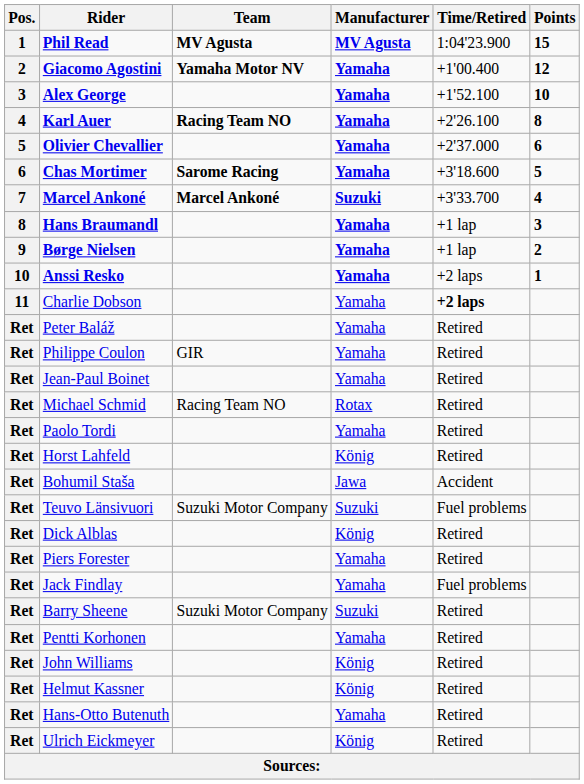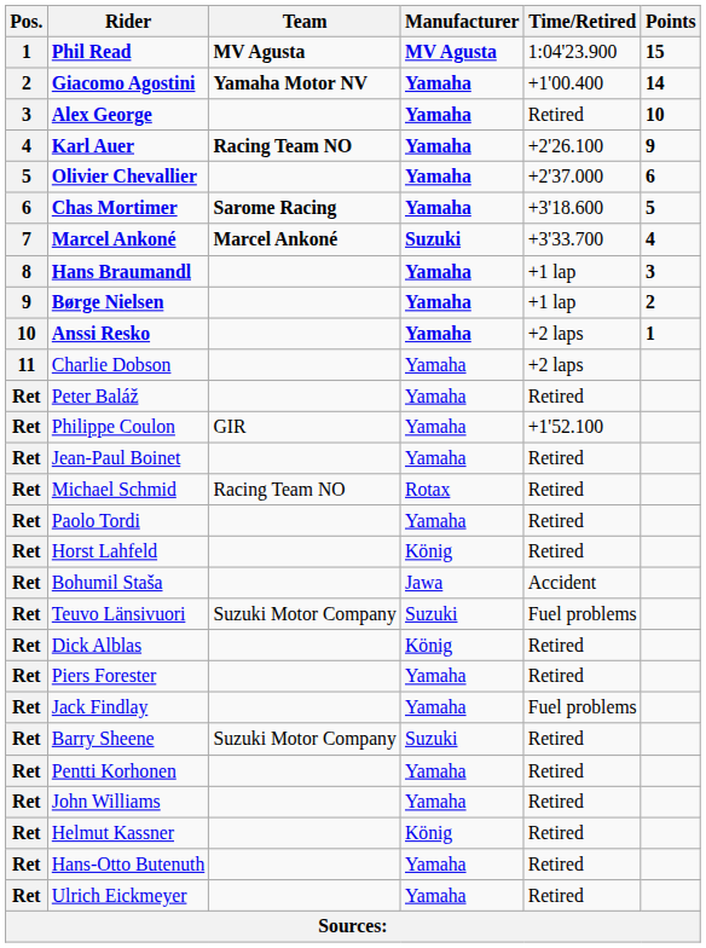Giacomo Agostini | Points: 12 -> 14
Alex George | Time/Retired: +1'52.100 -> Retired
Karl Auer | Points: 8 -> 9
Charlie Dobson | Time/Retired: bold -> normal
Philippe Coulon | Time/Retired: Retired -> +1'52.100
John Williams | Manufacturer: König -> Yamaha
Ulrich Eickmeyer | Manufacturer: König -> Yamaha
